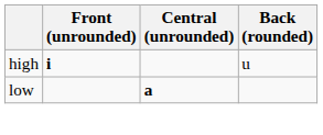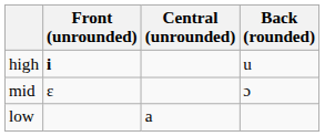+ row: mid | ɛ | ɔ
low | Central (unrounded): bold -> normal
